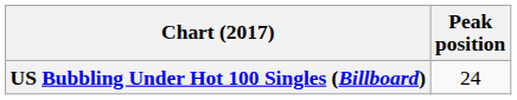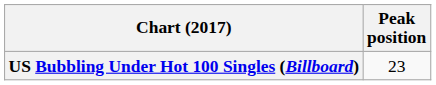US Bubbling Under Hot 100 Singles (Billboard) | Peak position: 24 -> 23
